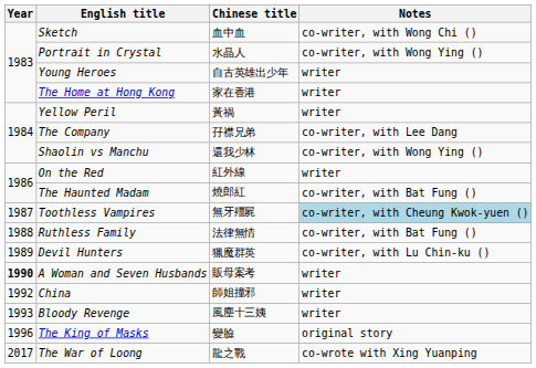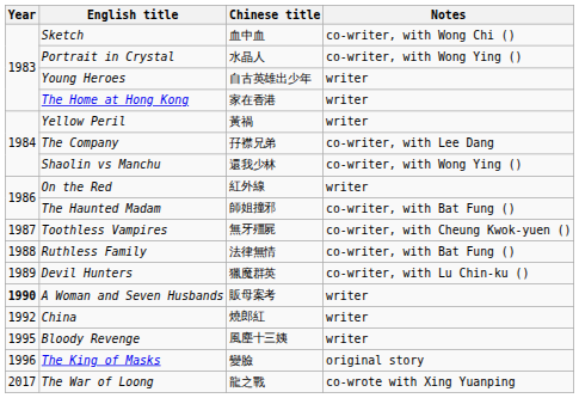The Haunted Madam | Chinese title: 燒郎紅 -> 師姐撞邪
Toothless Vampires | Notes: lightblue background -> no background
China | Chinese title: 師姐撞邪 -> 燒郎紅
Bloody Revenge | Year: 1993 -> 1995
